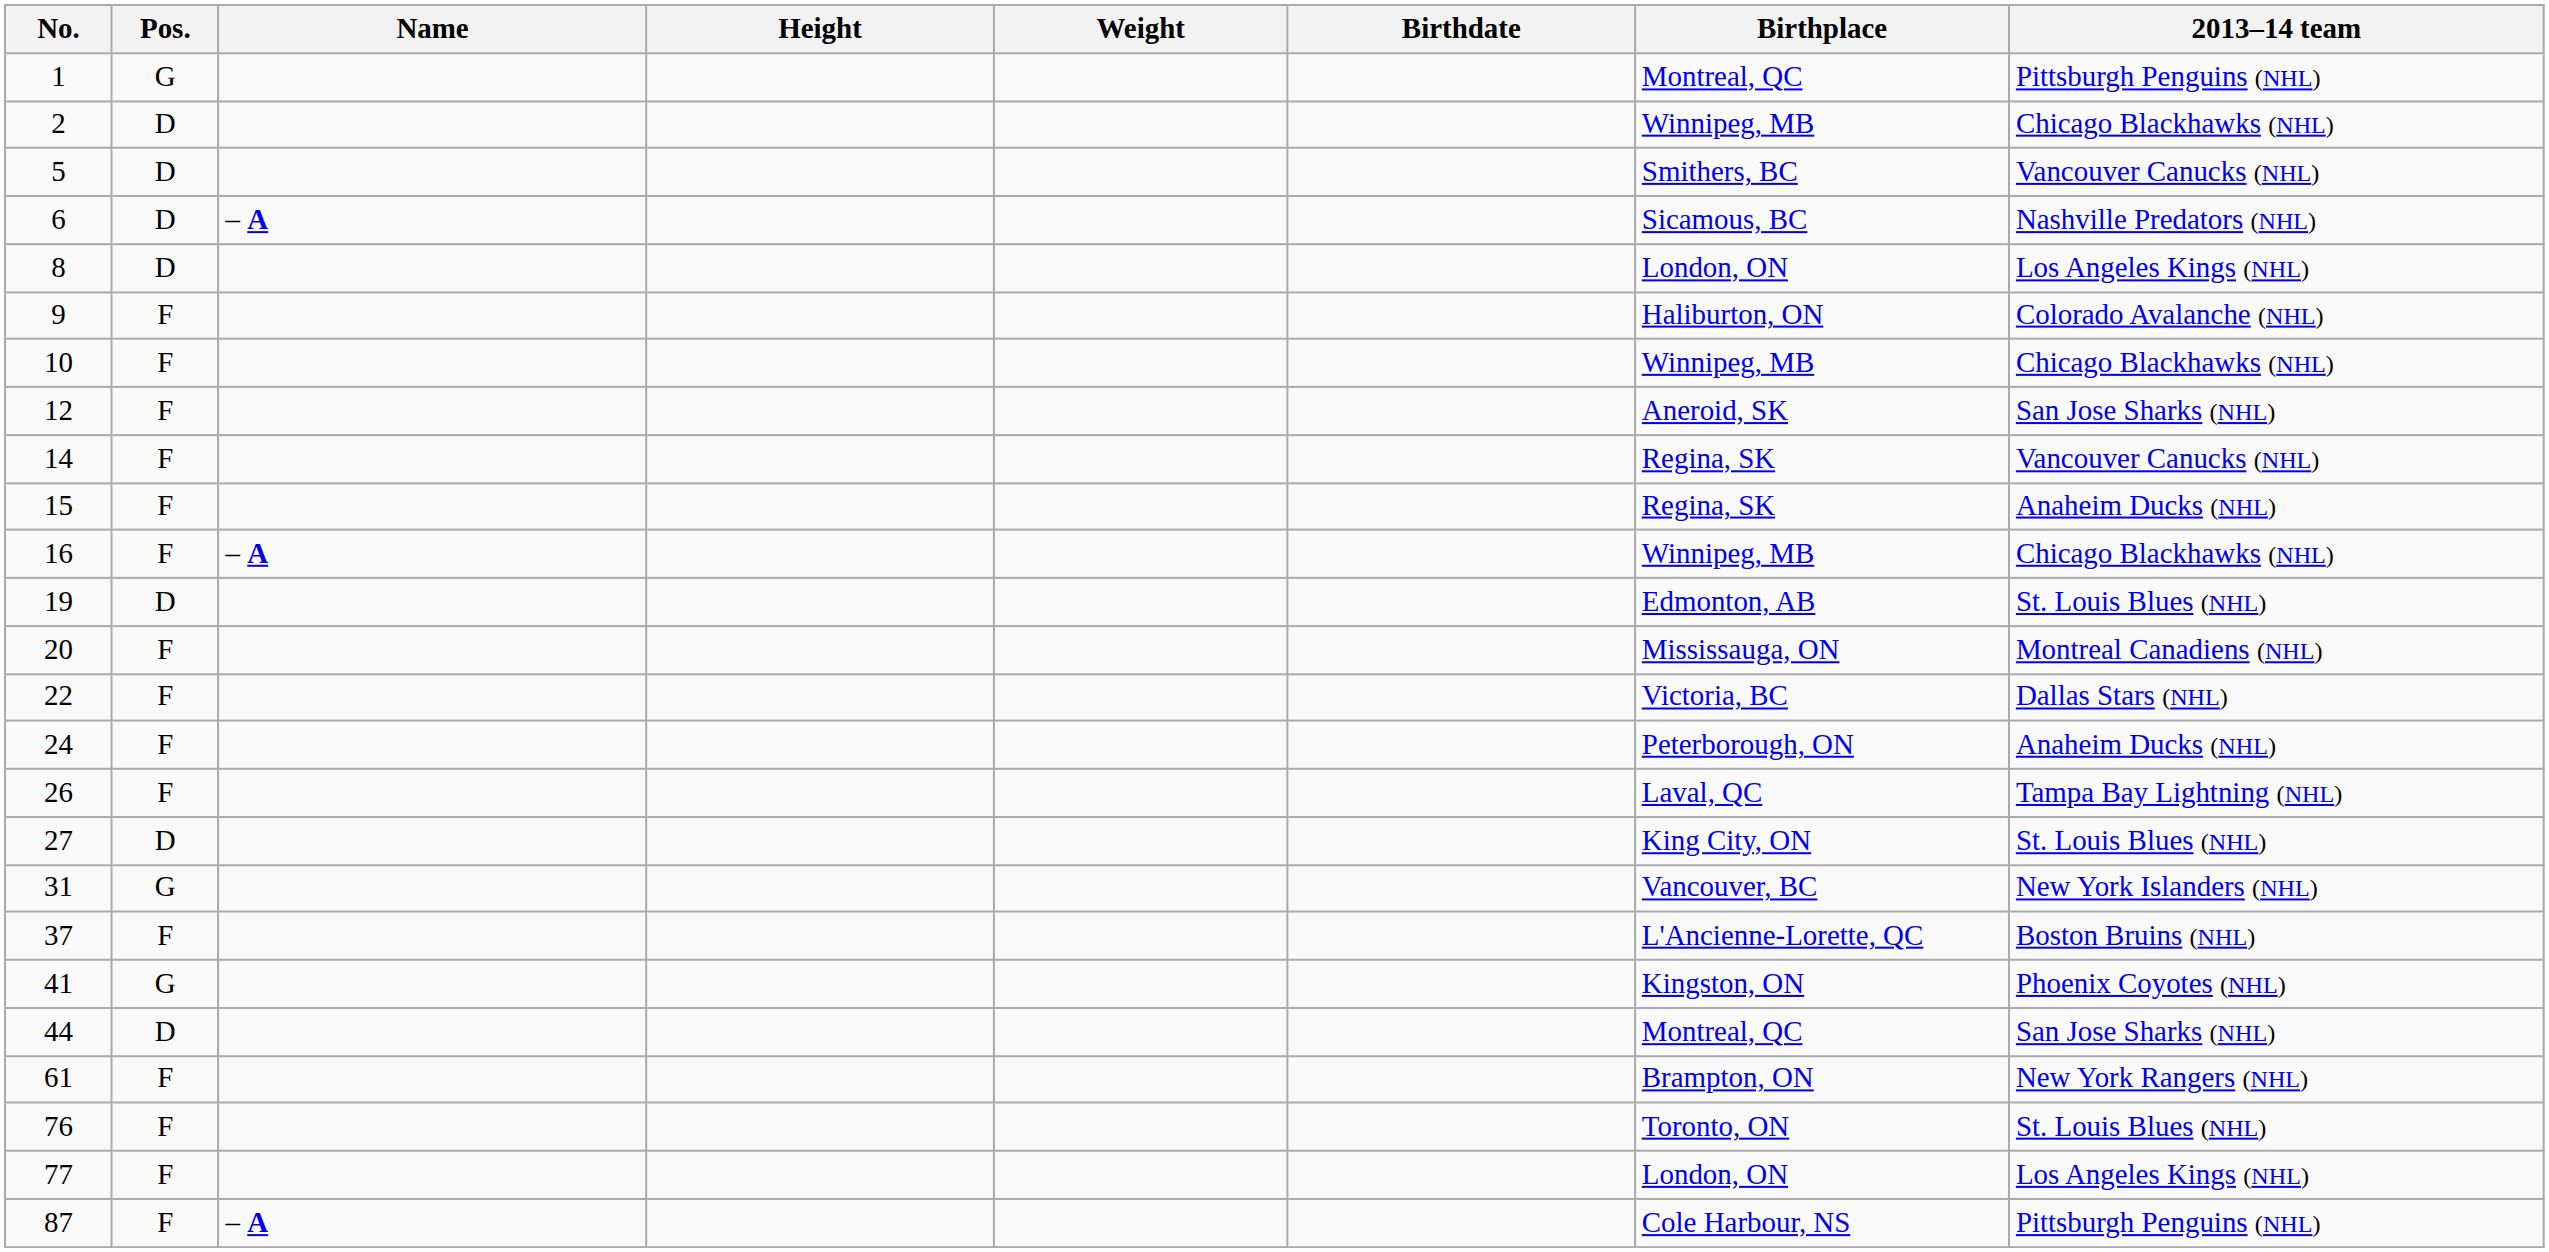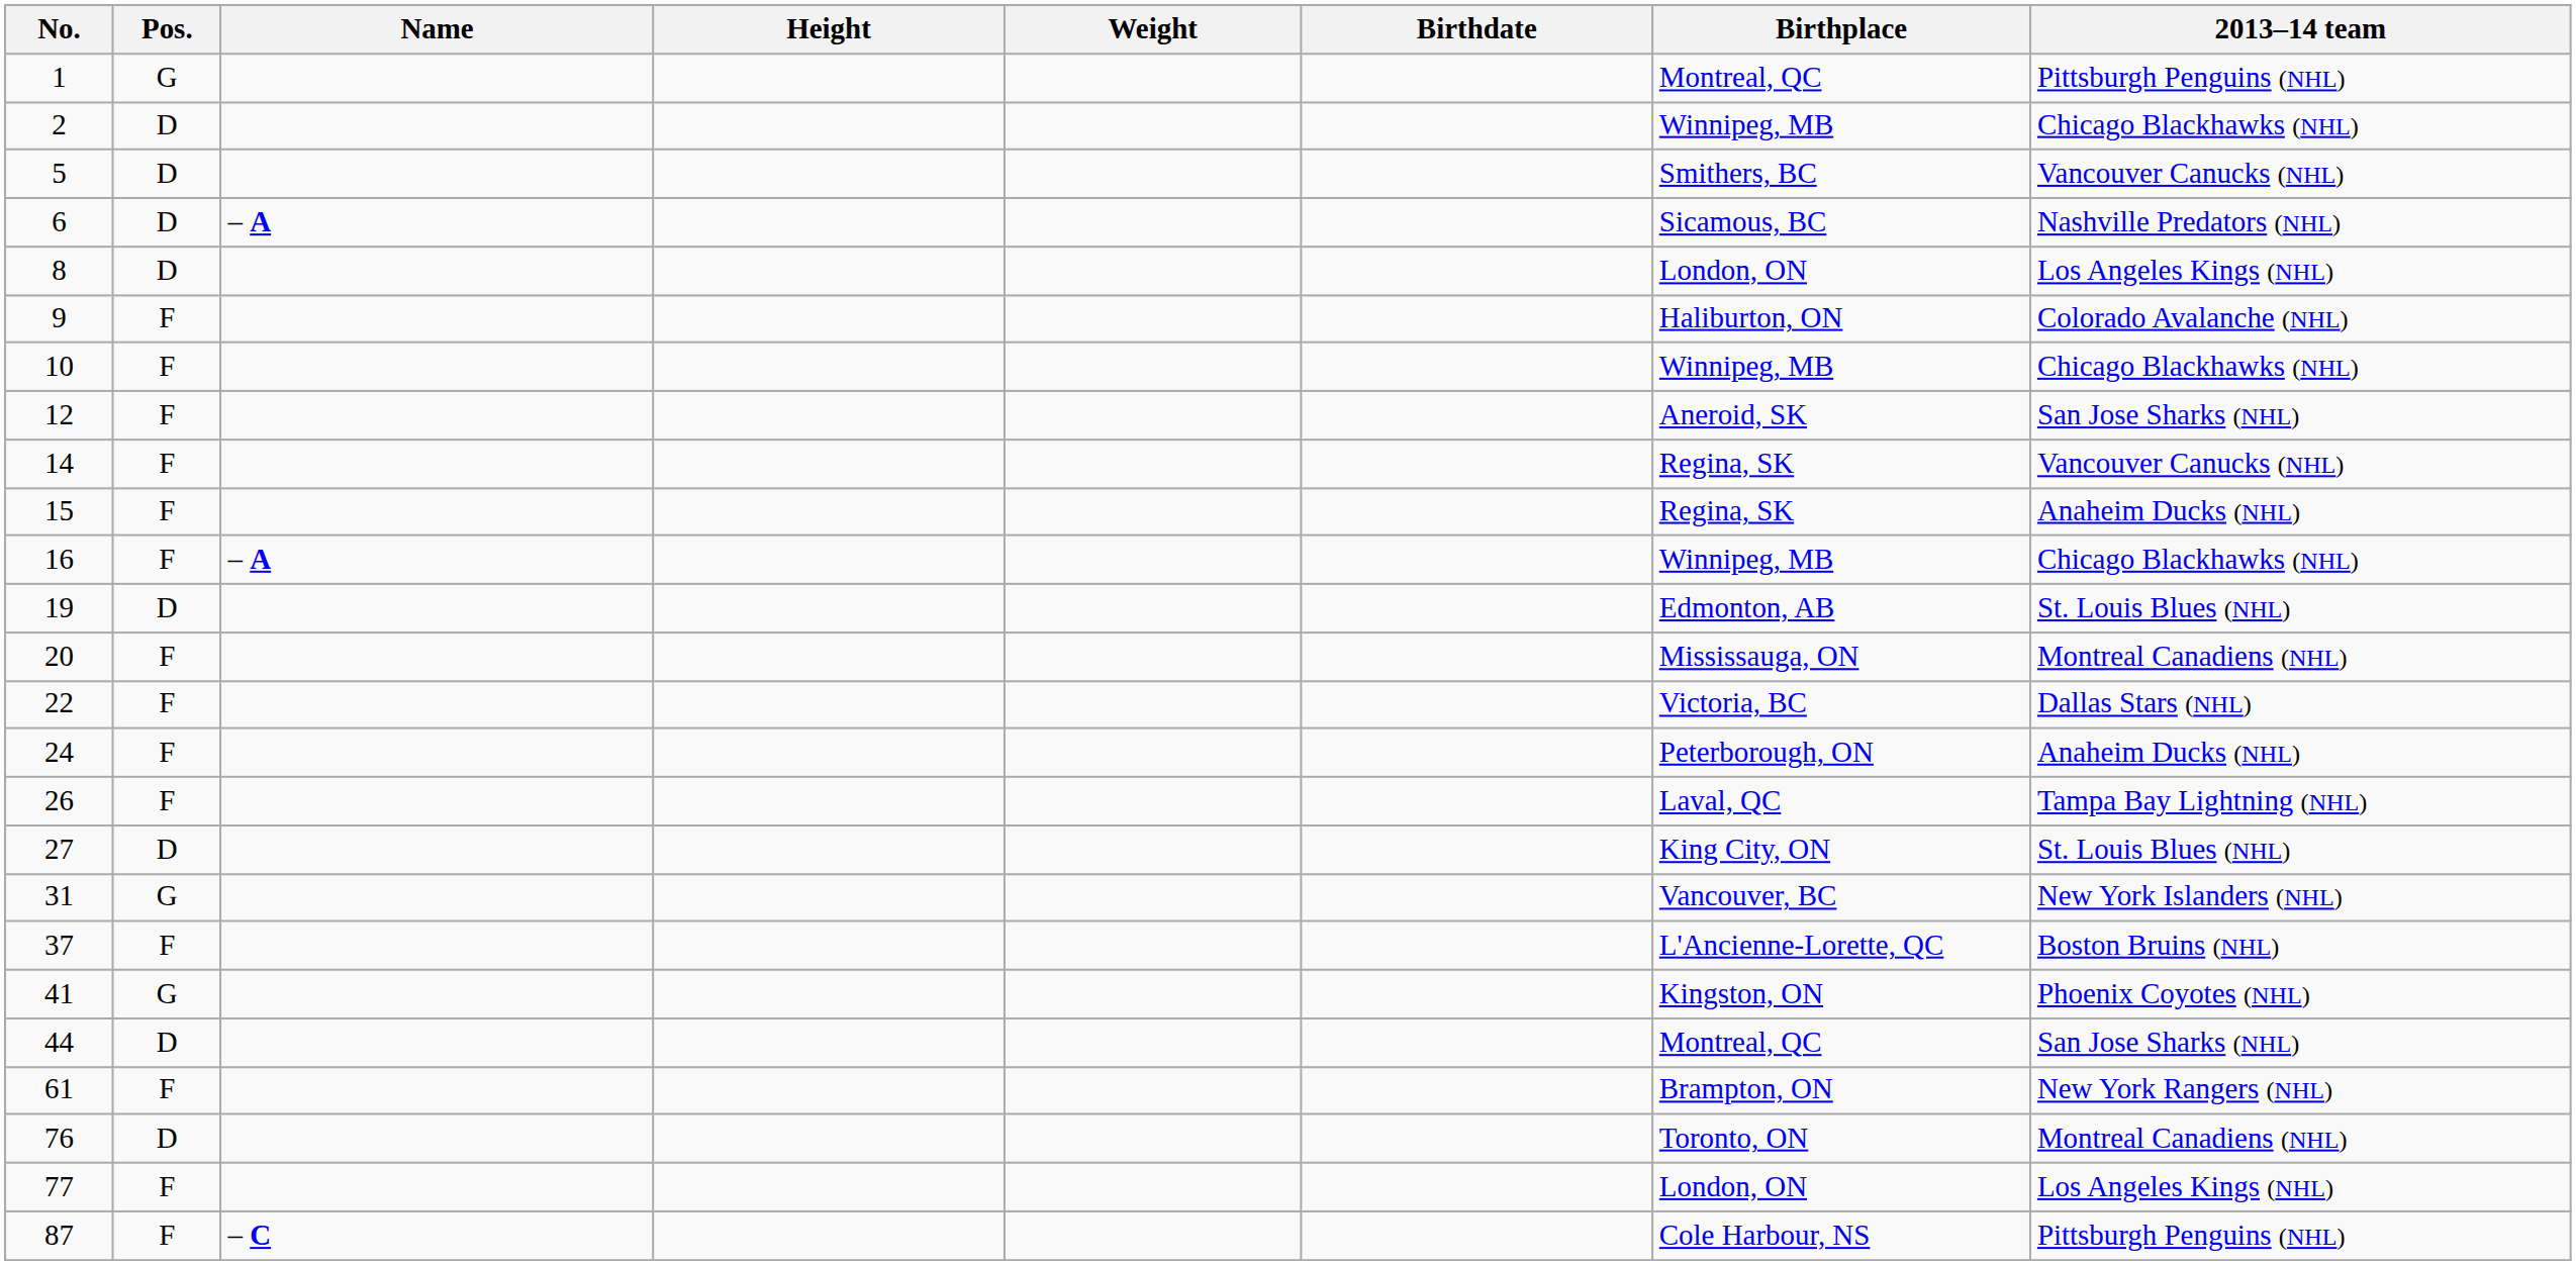76 | Pos.: F -> D
76 | 2013–14 team: St. Louis Blues (NHL) -> Montreal Canadiens (NHL)
87 | Name: – A -> – C
